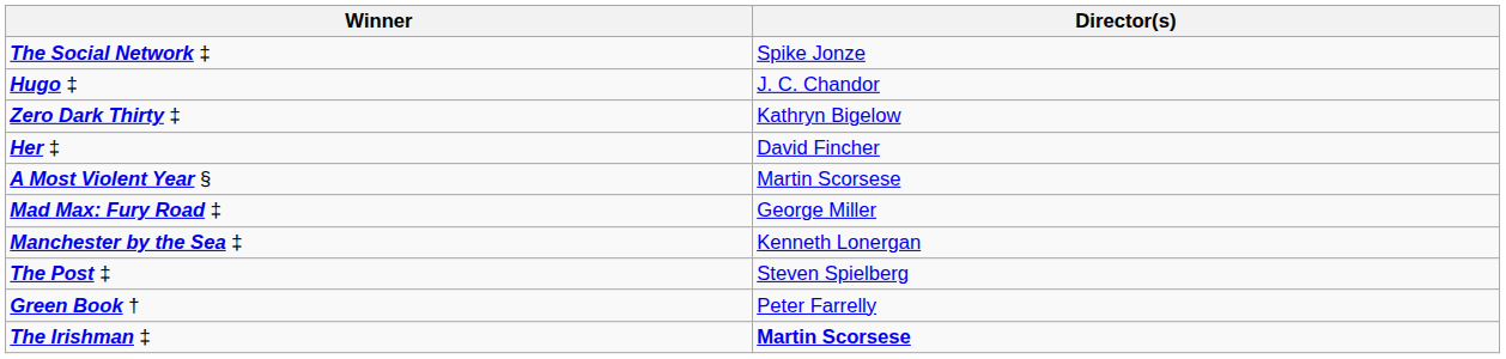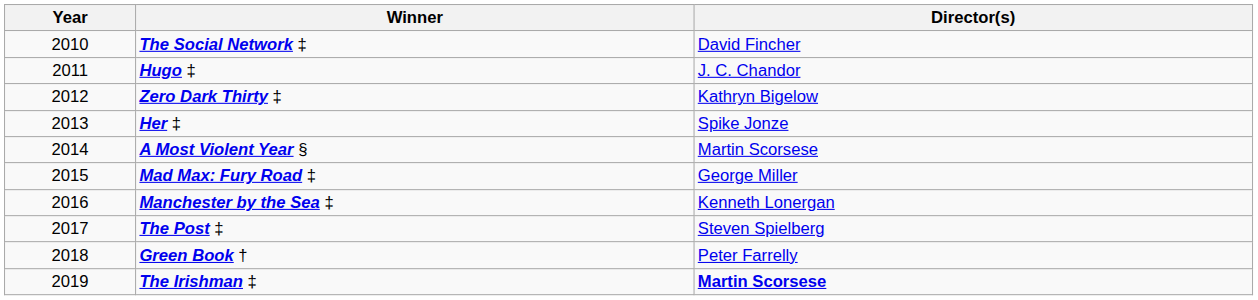+ column: Year | 2010 | 2011 | 2012 | 2013 | 2014 | 2015 | 2016 | 2017 | 2018 | 2019
The Social Network ‡ | Director(s): Spike Jonze -> David Fincher
Her ‡ | Director(s): David Fincher -> Spike Jonze
